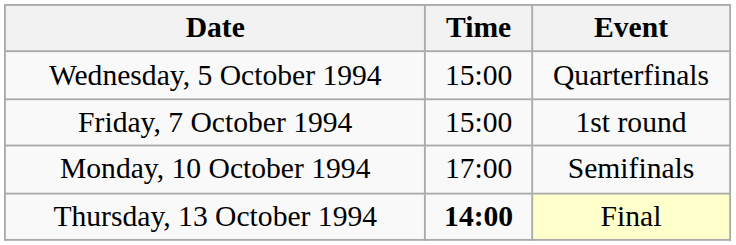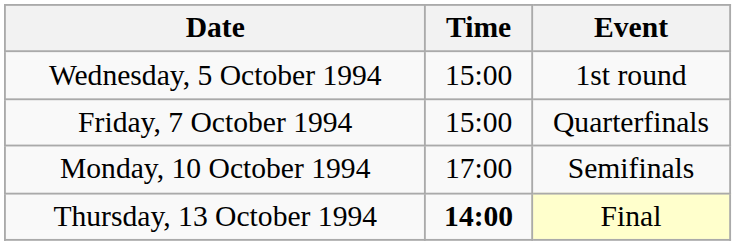Wednesday, 5 October 1994 | Event: Quarterfinals -> 1st round
Friday, 7 October 1994 | Event: 1st round -> Quarterfinals
